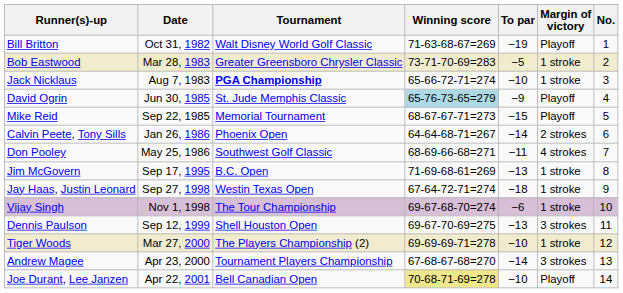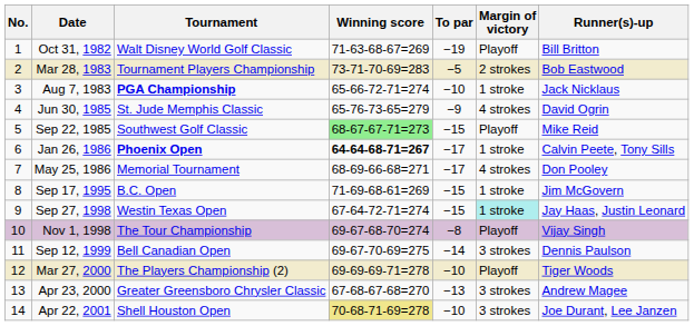columns swapped: No. <-> Runner(s)-up
Mar 28, 1983 | Tournament: Greater Greensboro Chrysler Classic -> Tournament Players Championship
Mar 28, 1983 | Margin of victory: 1 stroke -> 2 strokes
Jun 30, 1985 | Winning score: lightblue background -> no background
Jun 30, 1985 | Margin of victory: Playoff -> 4 strokes
Sep 22, 1985 | Tournament: Memorial Tournament -> Southwest Golf Classic
Sep 22, 1985 | Winning score: no background -> lightgreen background
Jan 26, 1986 | Tournament: normal -> bold
Jan 26, 1986 | Winning score: normal -> bold
Jan 26, 1986 | To par: −14 -> −17
Jan 26, 1986 | Margin of victory: 2 strokes -> 1 stroke
May 25, 1986 | Tournament: Southwest Golf Classic -> Memorial Tournament
May 25, 1986 | To par: −11 -> −17
Sep 17, 1995 | To par: −13 -> −15
Sep 27, 1998 | To par: −18 -> −15
Sep 27, 1998 | Margin of victory: no background -> paleturquoise background
Nov 1, 1998 | To par: −6 -> −8
Nov 1, 1998 | Margin of victory: 1 stroke -> Playoff
Sep 12, 1999 | Tournament: Shell Houston Open -> Bell Canadian Open
Sep 12, 1999 | To par: −13 -> −14
Mar 27, 2000 | Margin of victory: 1 stroke -> Playoff
Apr 23, 2000 | Tournament: Tournament Players Championship -> Greater Greensboro Chrysler Classic
Apr 23, 2000 | To par: −14 -> −13
Apr 22, 2001 | Tournament: Bell Canadian Open -> Shell Houston Open
Apr 22, 2001 | Margin of victory: Playoff -> 3 strokes
